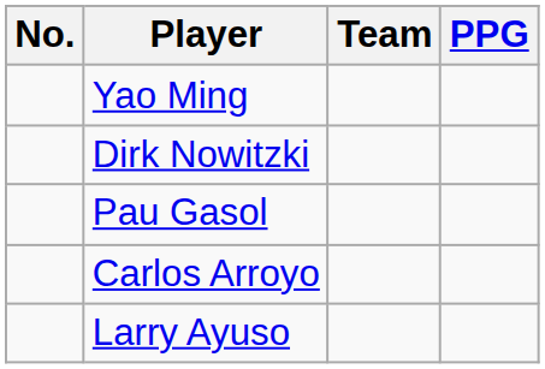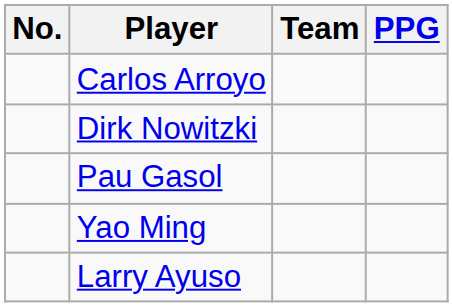rows swapped: Yao Ming <-> Carlos Arroyo
